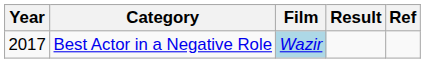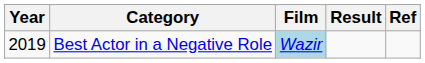Best Actor in a Negative Role | Year: 2017 -> 2019
